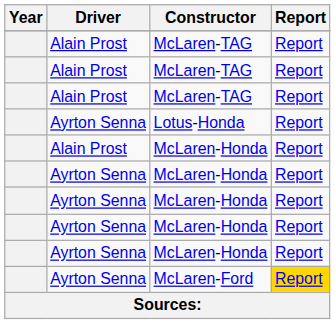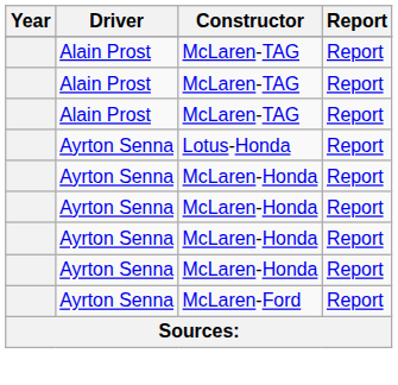- row: Alain Prost | McLaren-Honda | Report
McLaren-Ford | Report: gold background -> no background
